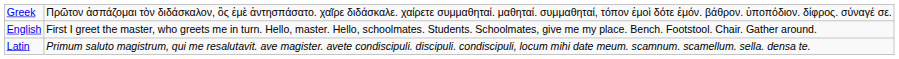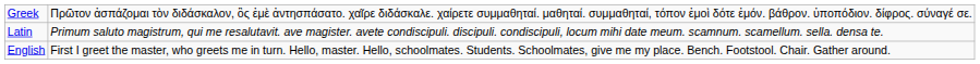rows swapped: Latin <-> English
